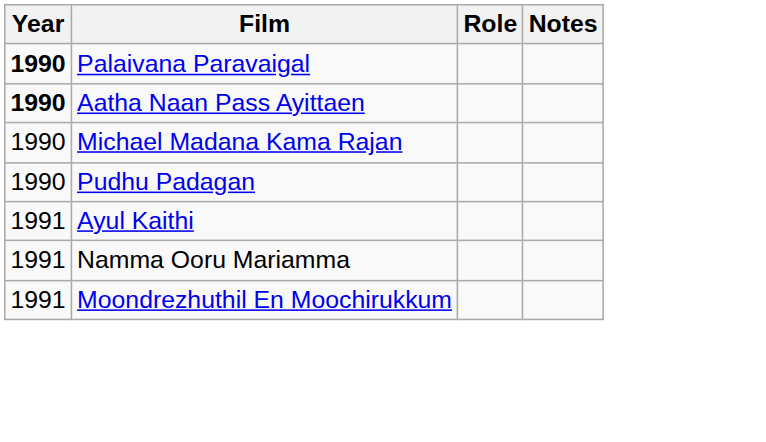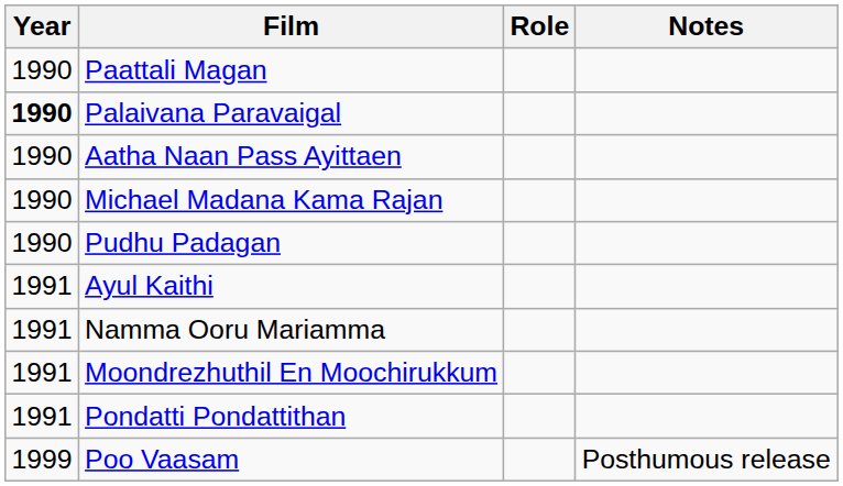+ row: 1990 | Paattali Magan
Aatha Naan Pass Ayittaen | Year: bold -> normal
+ row: 1991 | Pondatti Pondattithan
+ row: 1999 | Poo Vaasam | Posthumous release
